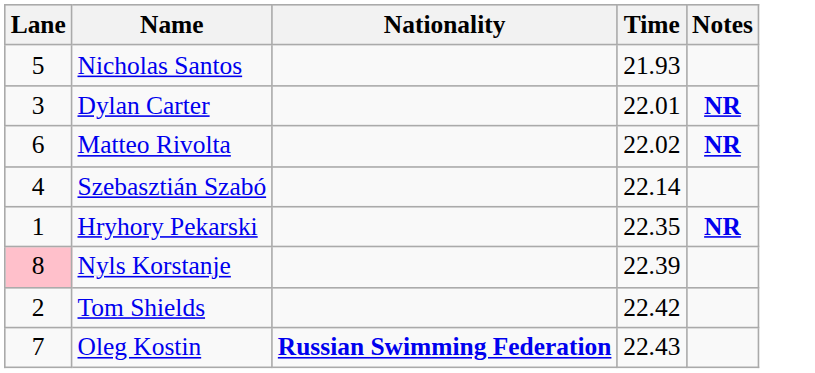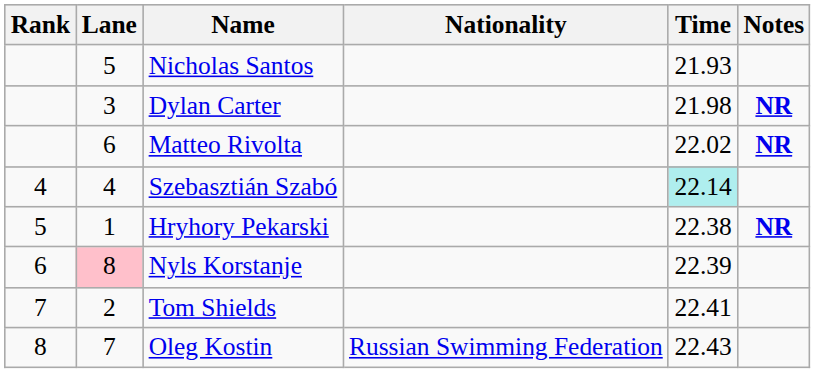+ column: Rank | 4 | 5 | 6 | 7 | 8
Dylan Carter | Time: 22.01 -> 21.98
Szebasztián Szabó | Time: no background -> paleturquoise background
Hryhory Pekarski | Time: 22.35 -> 22.38
Tom Shields | Time: 22.42 -> 22.41
Oleg Kostin | Nationality: bold -> normal
